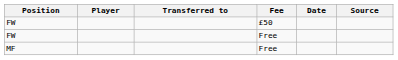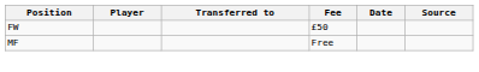- row: FW | Free
